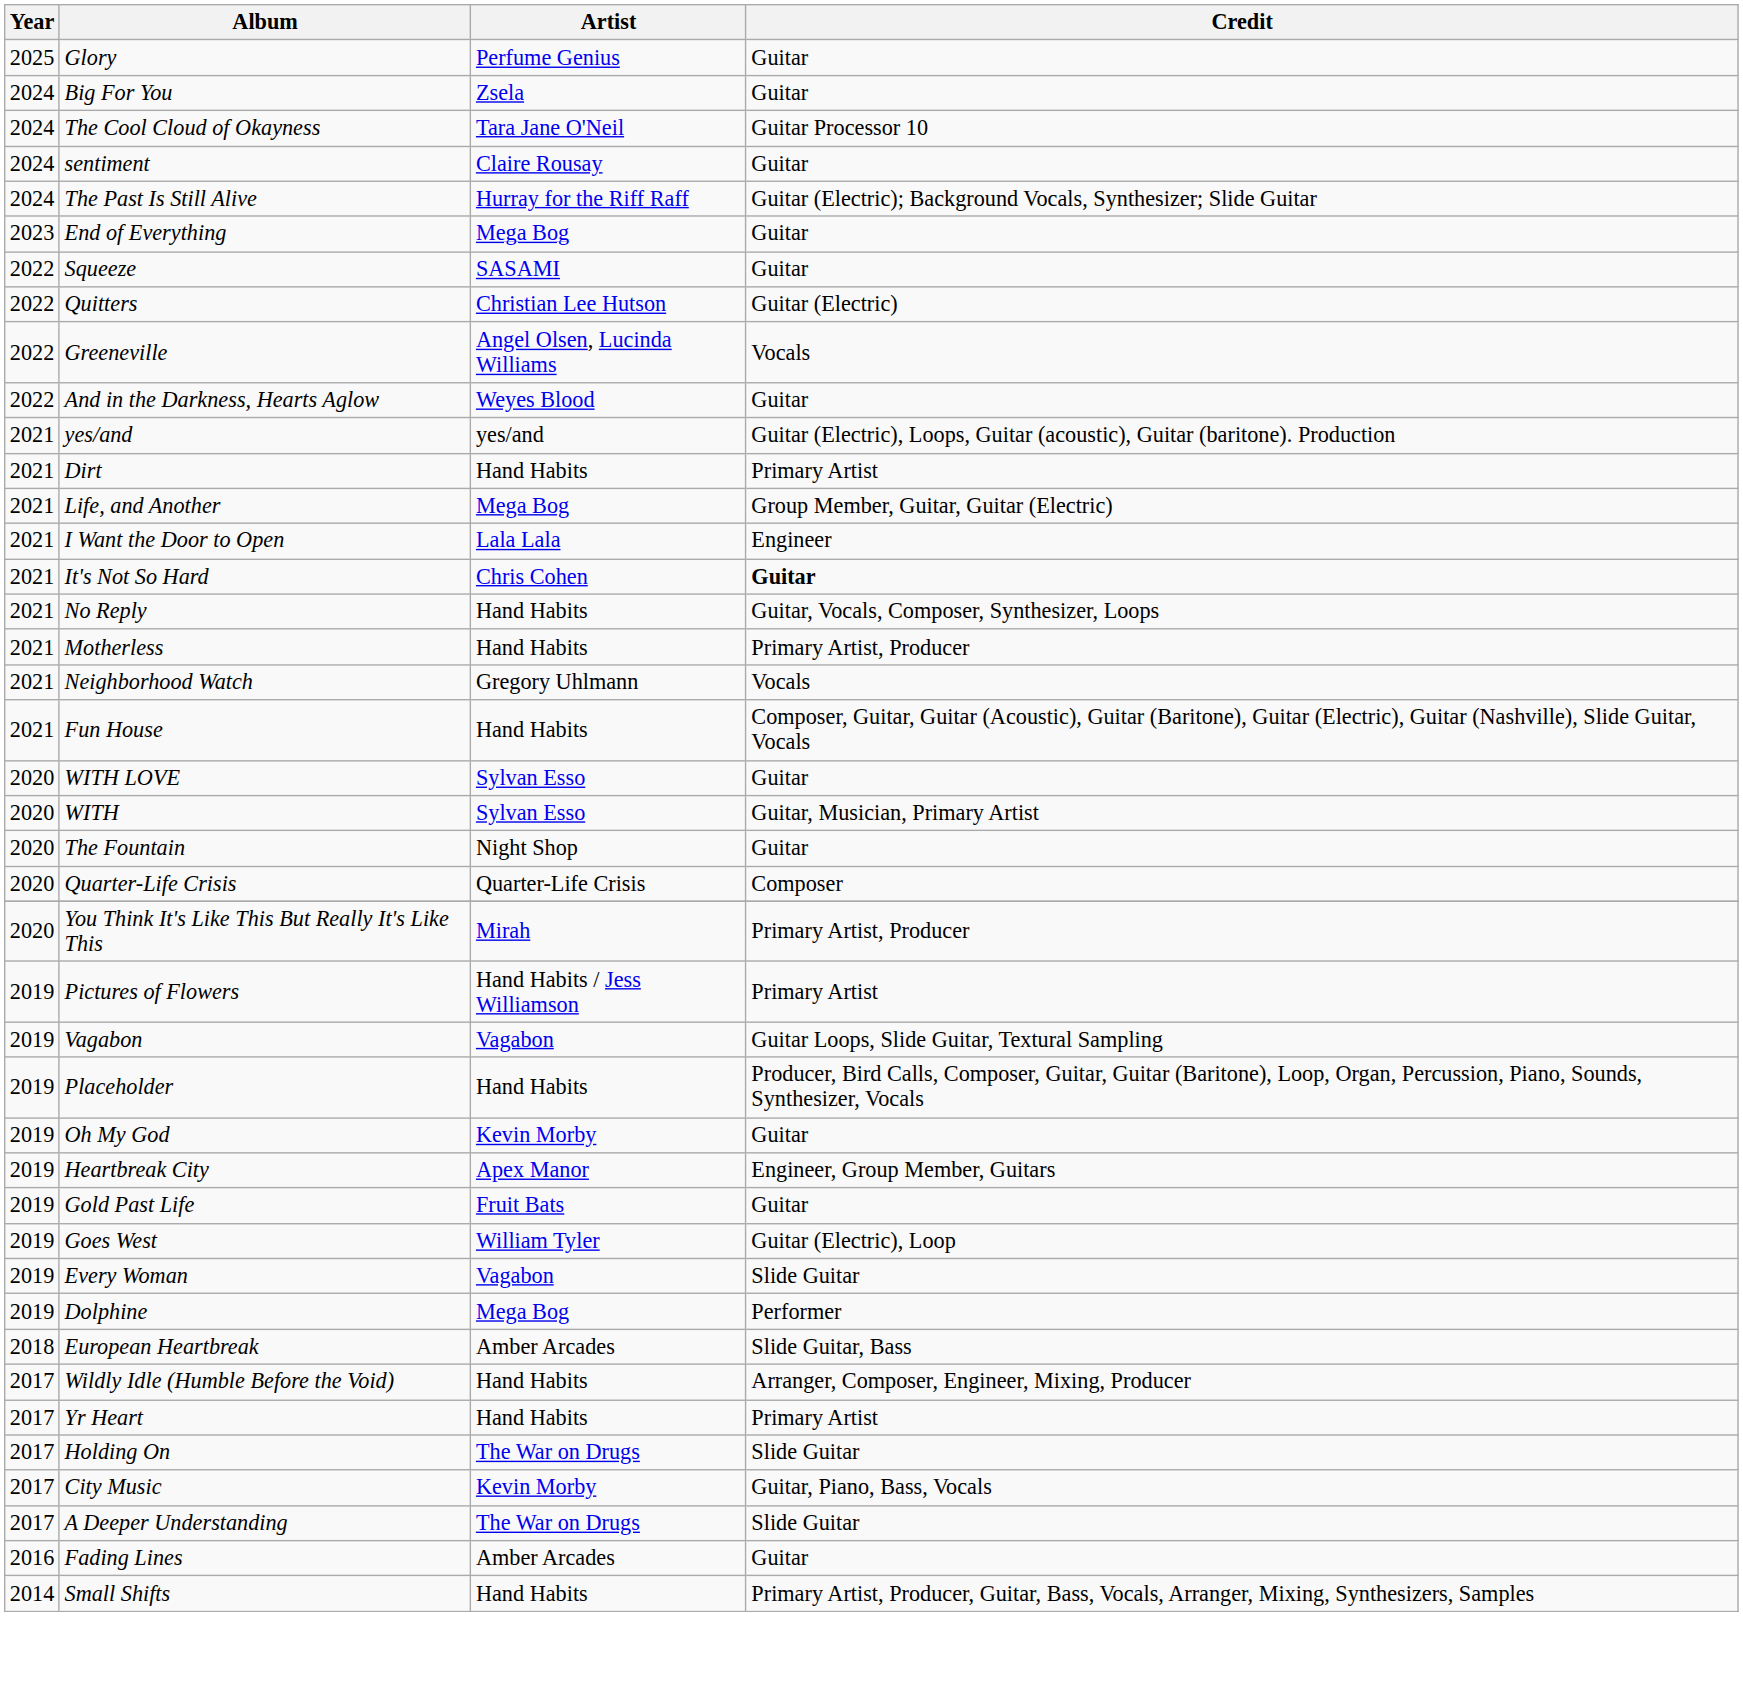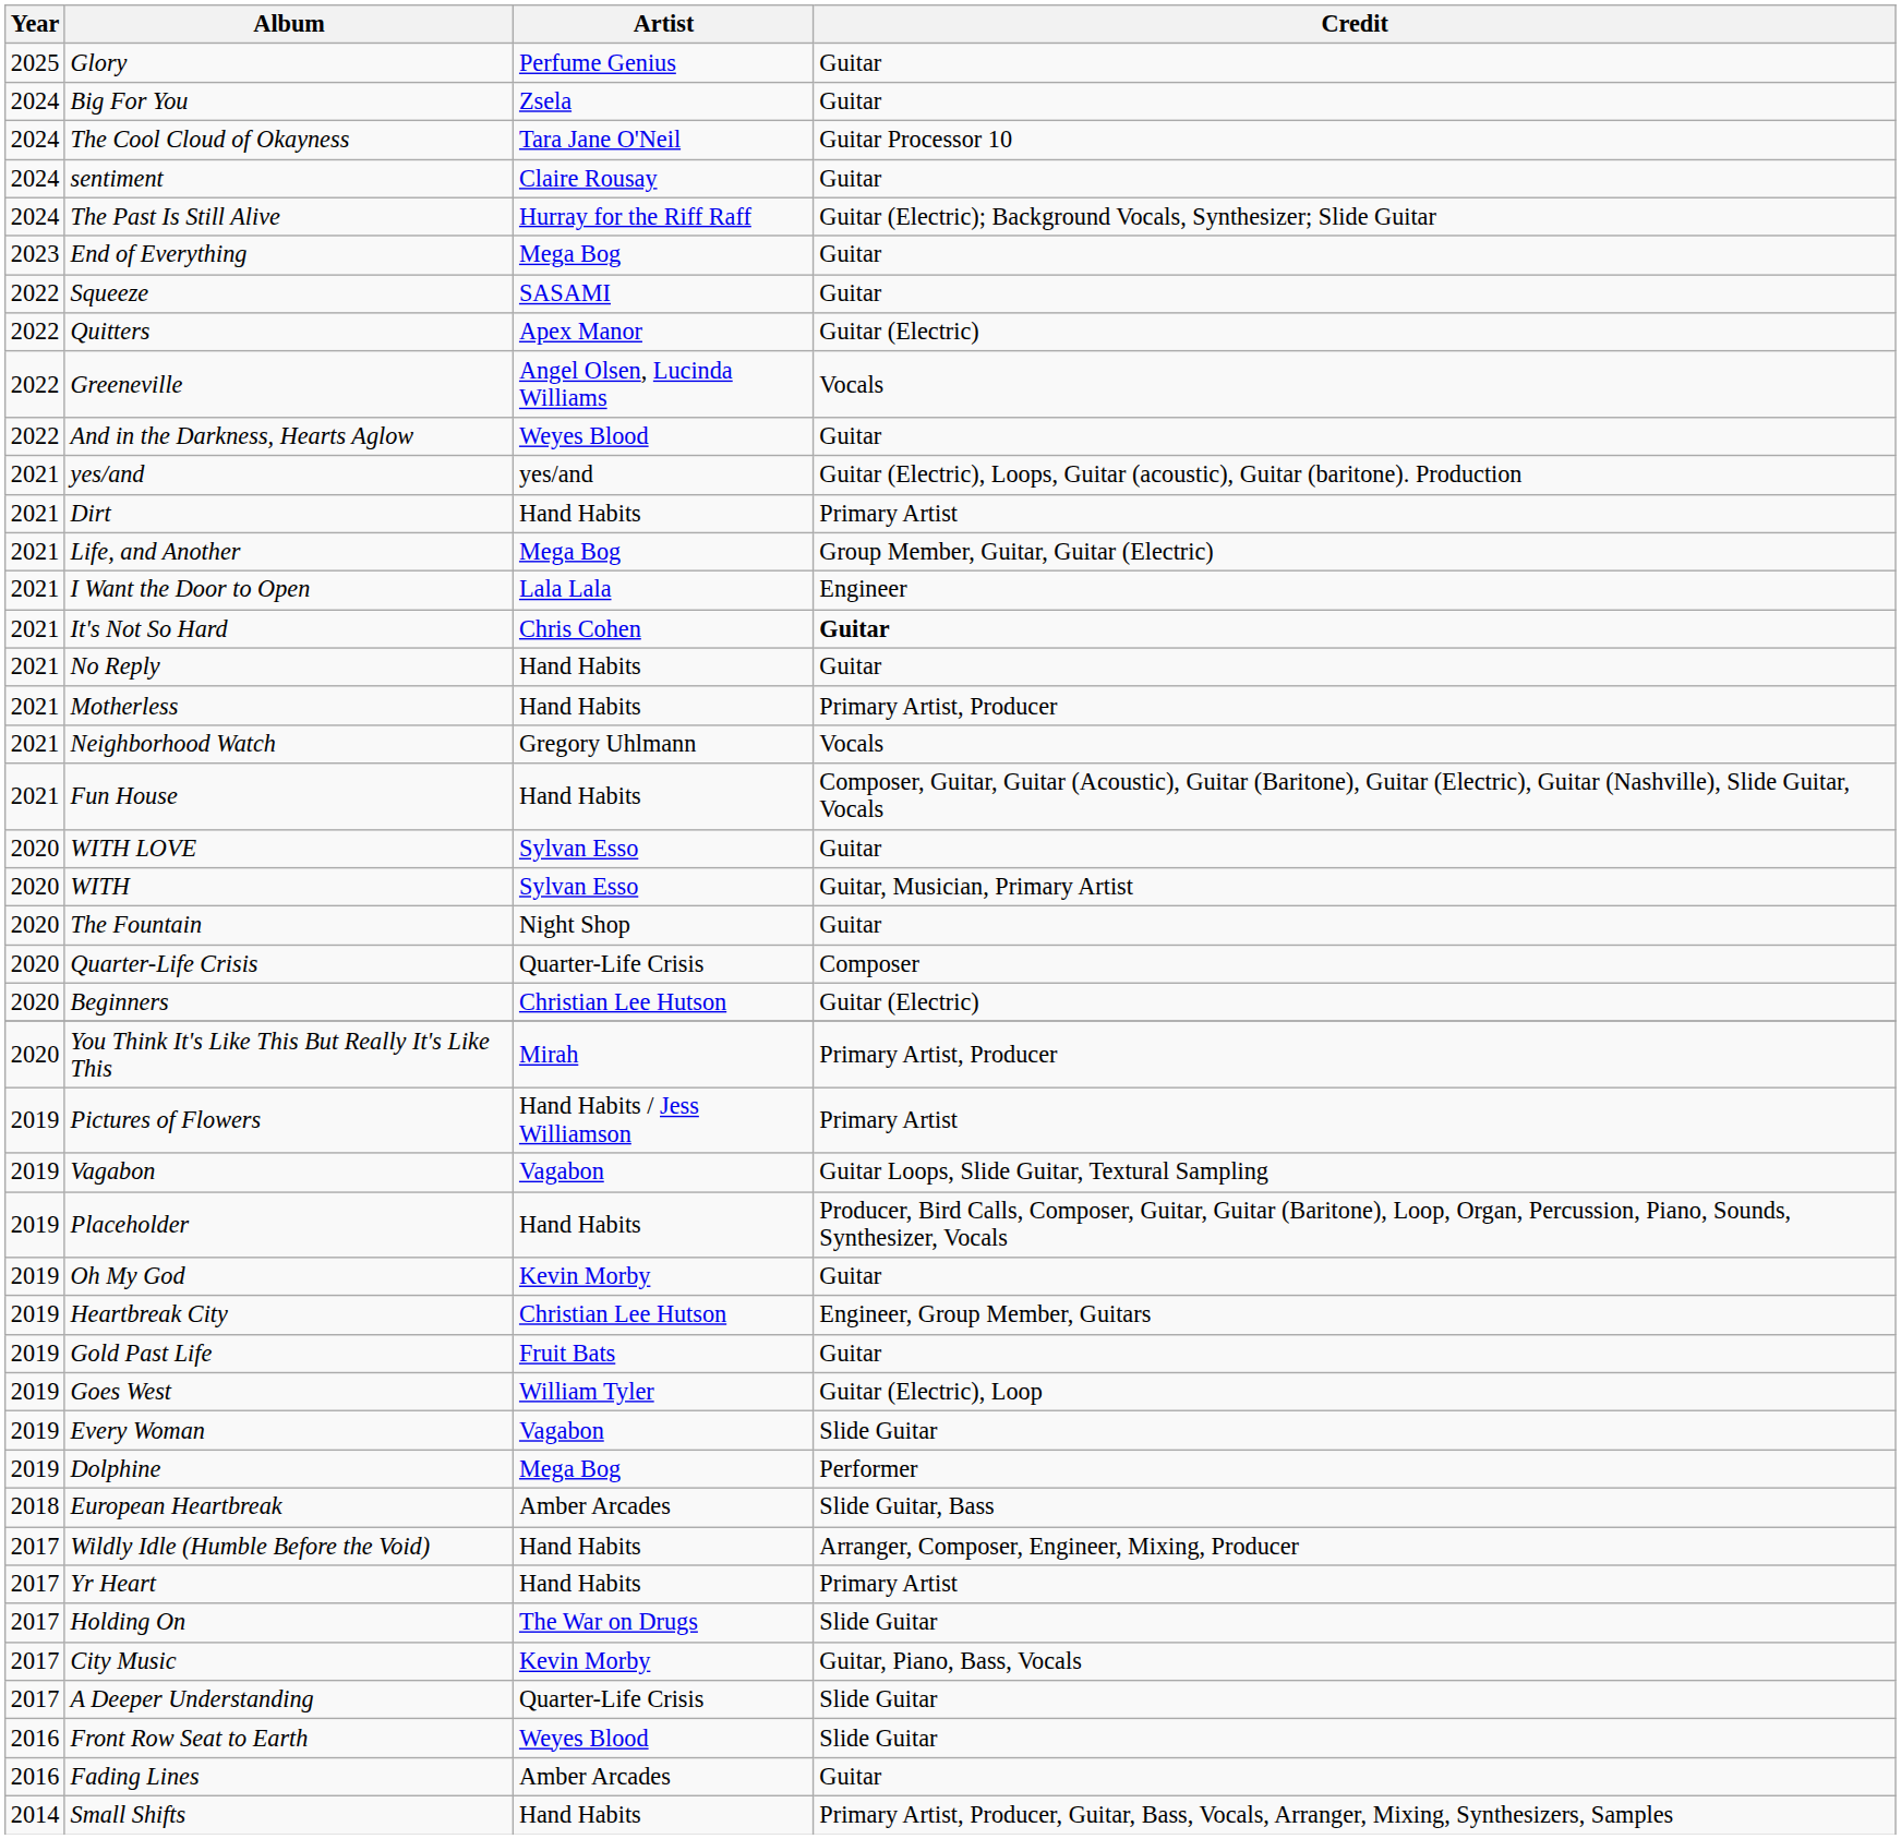Quitters | Artist: Christian Lee Hutson -> Apex Manor
No Reply | Credit: Guitar, Vocals, Composer, Synthesizer, Loops -> Guitar
+ row: 2020 | Beginners | Christian Lee Hutson | Guitar (Electric)
Heartbreak City | Artist: Apex Manor -> Christian Lee Hutson
A Deeper Understanding | Artist: The War on Drugs -> Quarter-Life Crisis
+ row: 2016 | Front Row Seat to Earth | Weyes Blood | Slide Guitar
